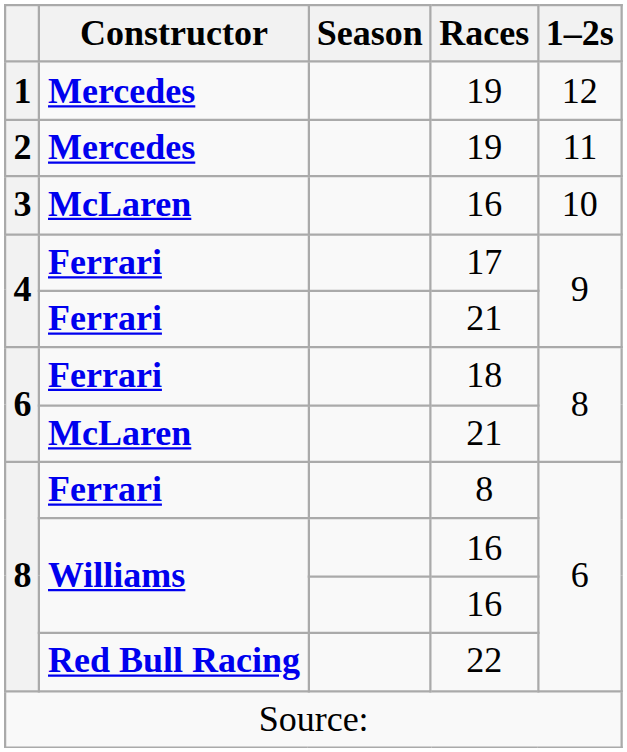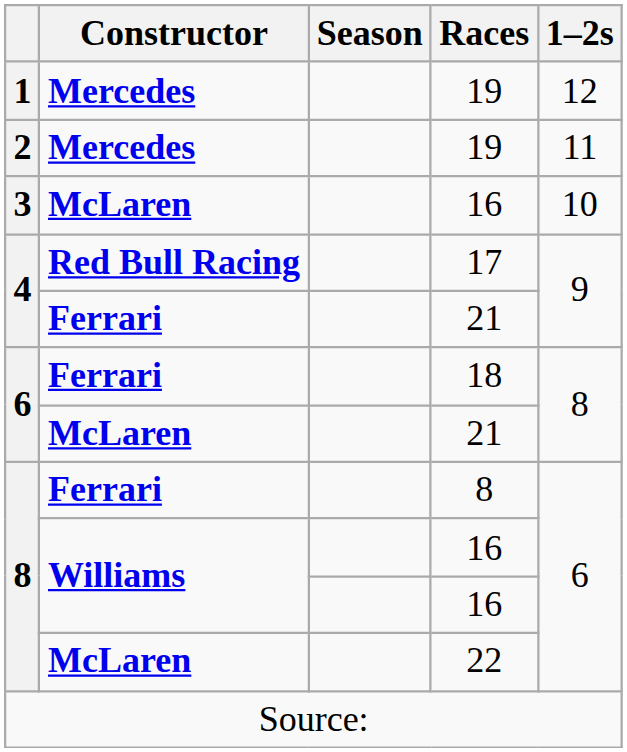17 | Constructor: Ferrari -> Red Bull Racing
22 | Constructor: Red Bull Racing -> McLaren
